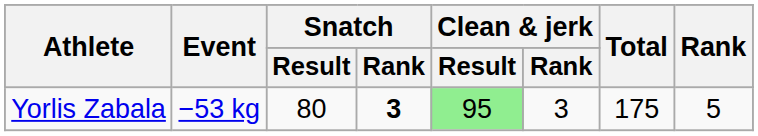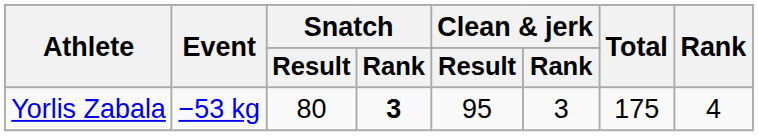Yorlis Zabala | Clean & jerk / Result: lightgreen background -> no background
Yorlis Zabala | Rank: 5 -> 4
